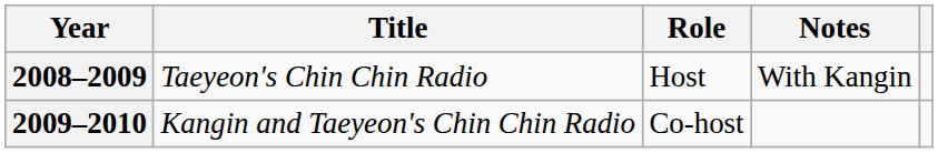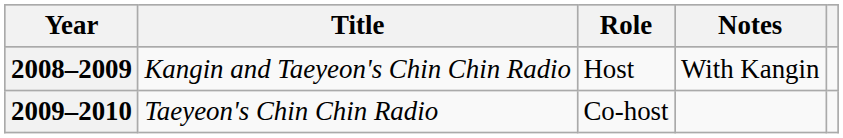2008–2009 | Title: Taeyeon's Chin Chin Radio -> Kangin and Taeyeon's Chin Chin Radio
2009–2010 | Title: Kangin and Taeyeon's Chin Chin Radio -> Taeyeon's Chin Chin Radio
